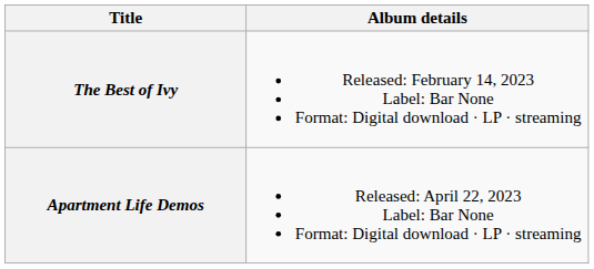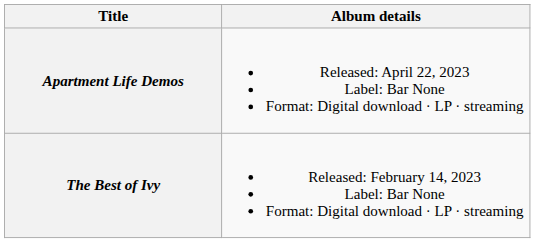rows swapped: The Best of Ivy <-> Apartment Life Demos
